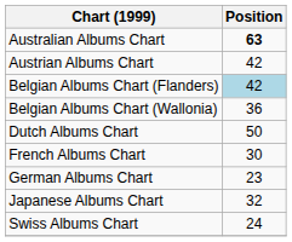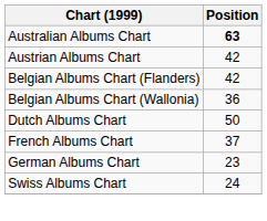Belgian Albums Chart (Flanders) | Position: lightblue background -> no background
French Albums Chart | Position: 30 -> 37
- row: Japanese Albums Chart | 32
